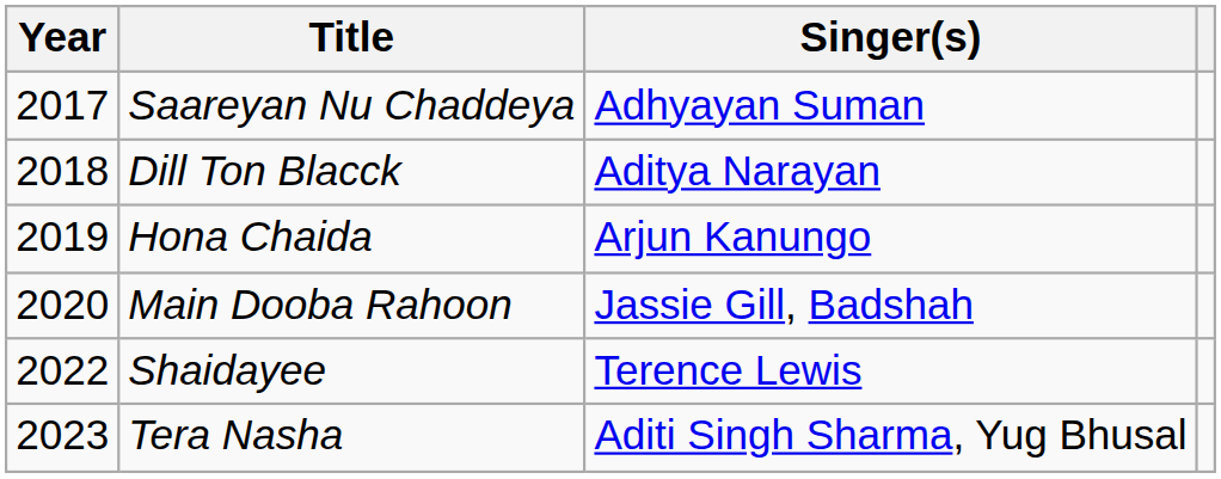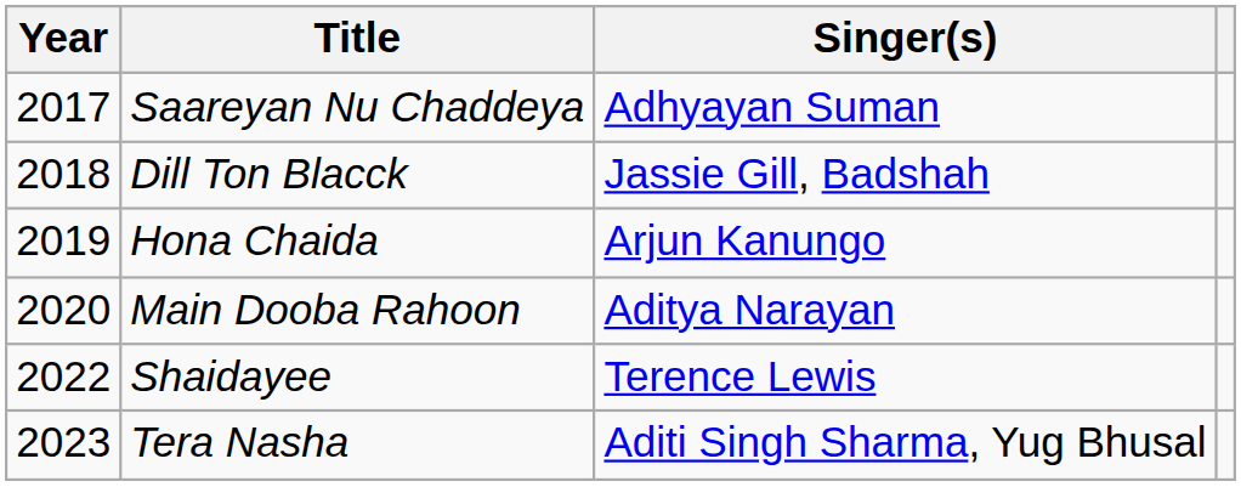Dill Ton Blacck | Singer(s): Aditya Narayan -> Jassie Gill, Badshah
Main Dooba Rahoon | Singer(s): Jassie Gill, Badshah -> Aditya Narayan
